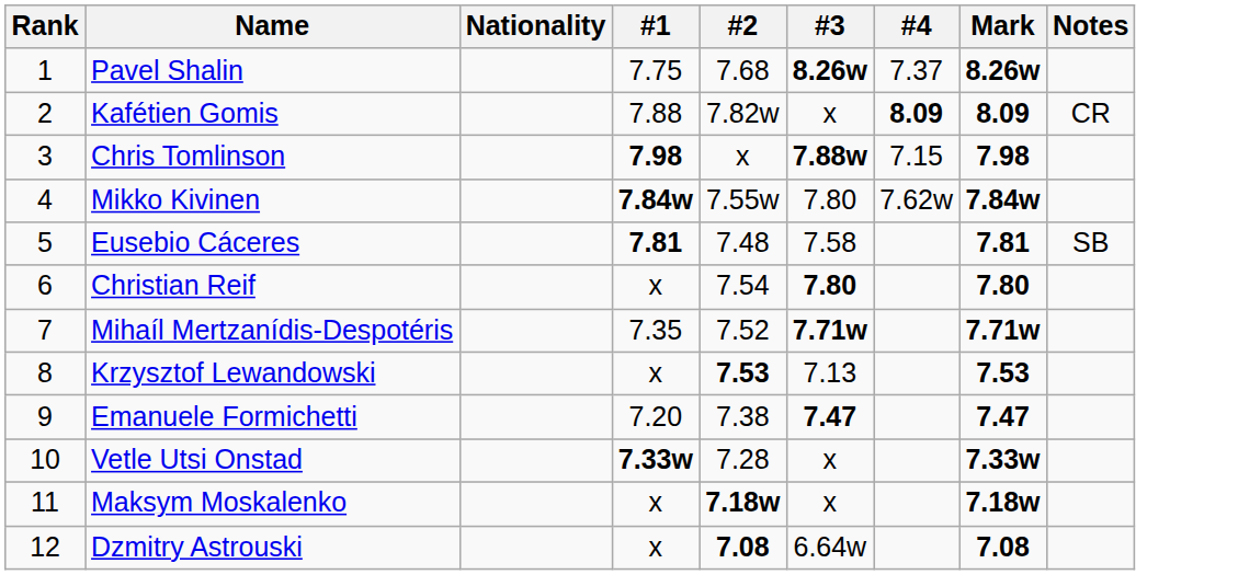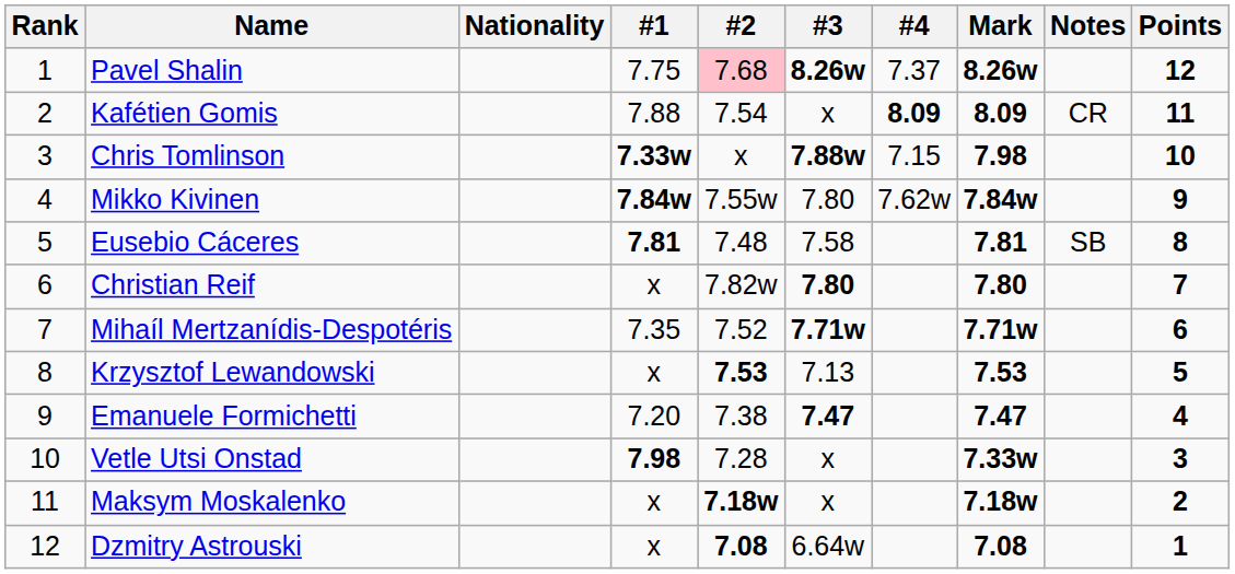+ column: Points | 12 | 11 | 10 | 9 | 8 | 7 | 6 | 5 | 4 | 3 | 2 | 1
Pavel Shalin | #2: no background -> pink background
Kafétien Gomis | #2: 7.82w -> 7.54
Chris Tomlinson | #1: 7.98 -> 7.33w
Christian Reif | #2: 7.54 -> 7.82w
Vetle Utsi Onstad | #1: 7.33w -> 7.98
